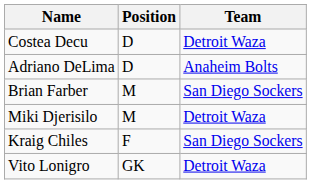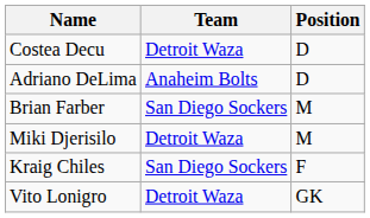columns swapped: Position <-> Team
